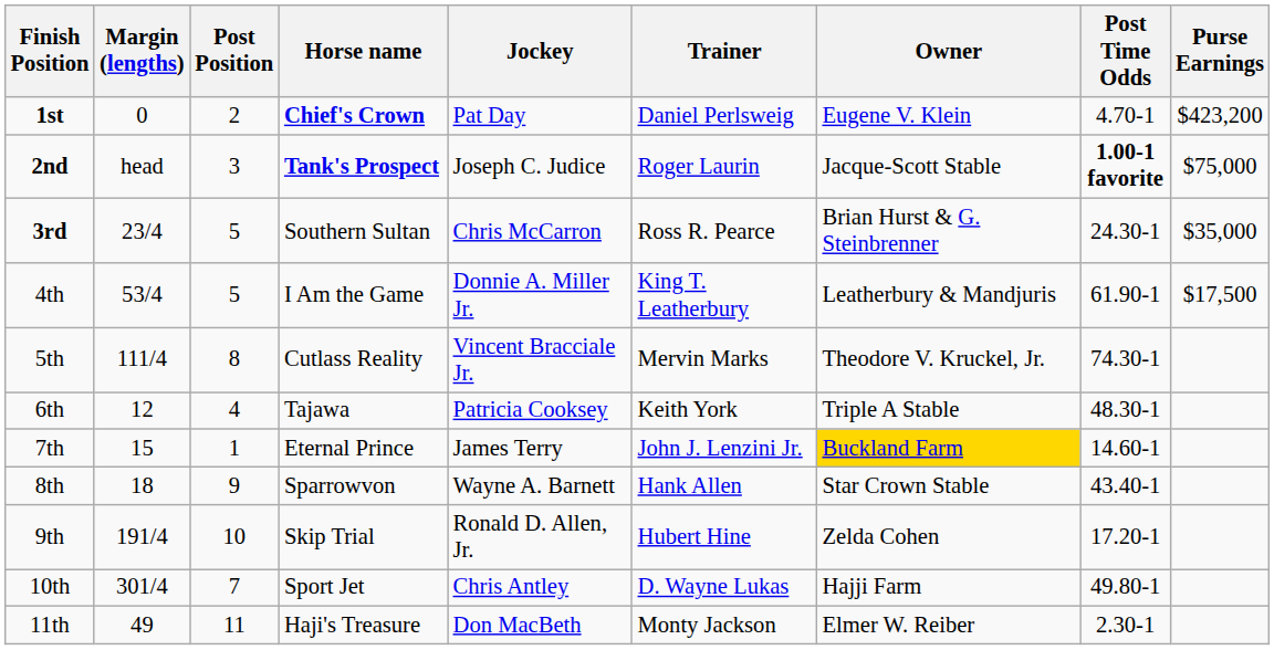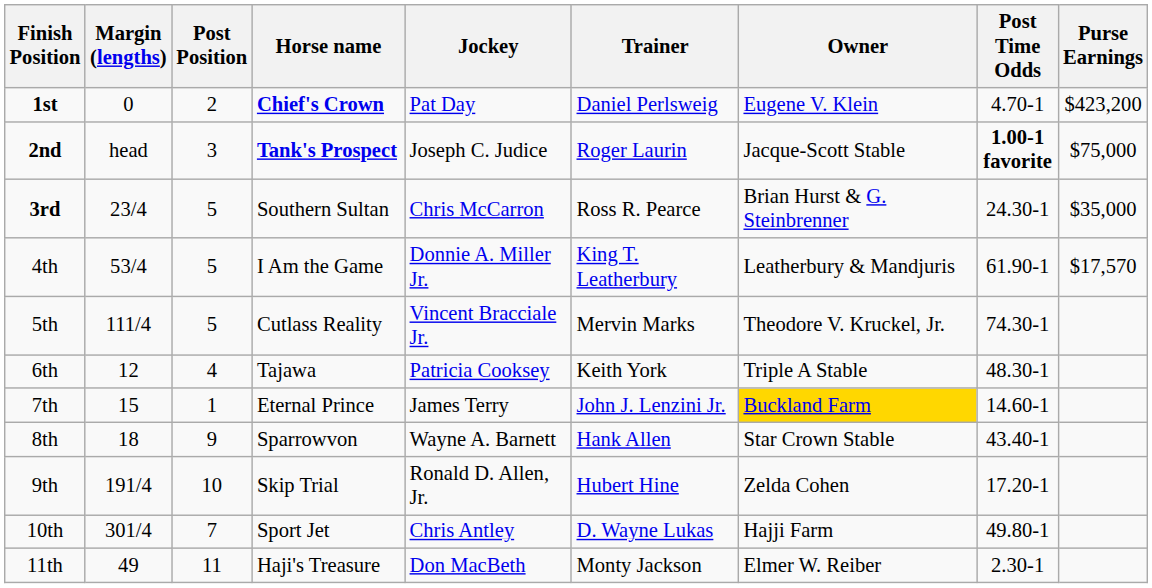4th | Purse Earnings: $17,500 -> $17,570
5th | Post Position: 8 -> 5
